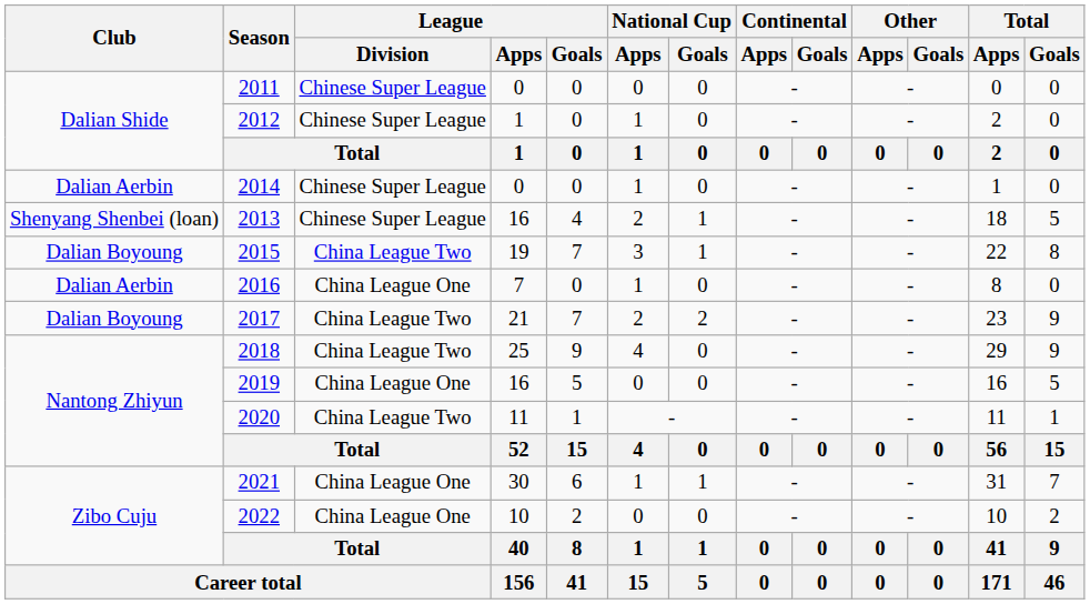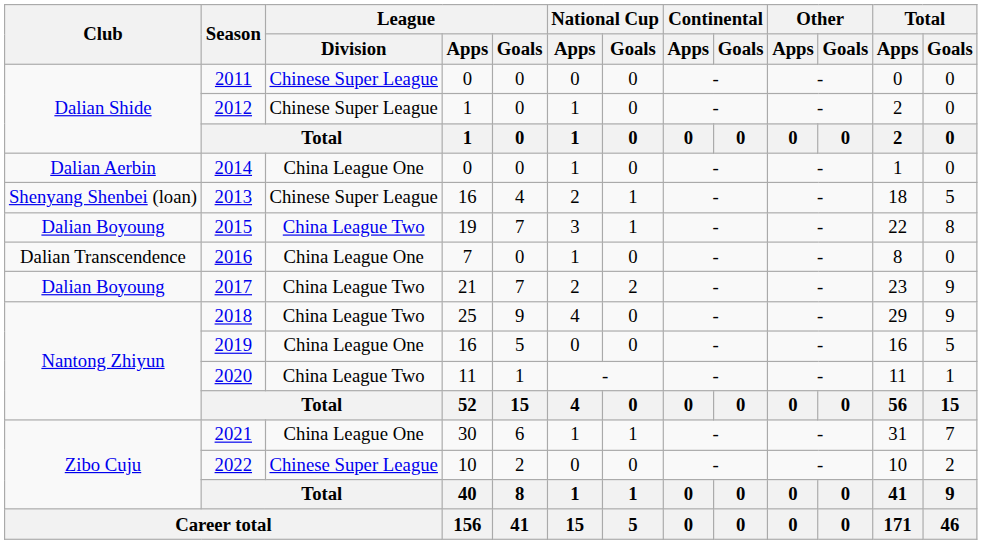2014 | League / Division: Chinese Super League -> China League One
2016 | Club: Dalian Aerbin -> Dalian Transcendence
2022 | League / Division: China League One -> Chinese Super League
